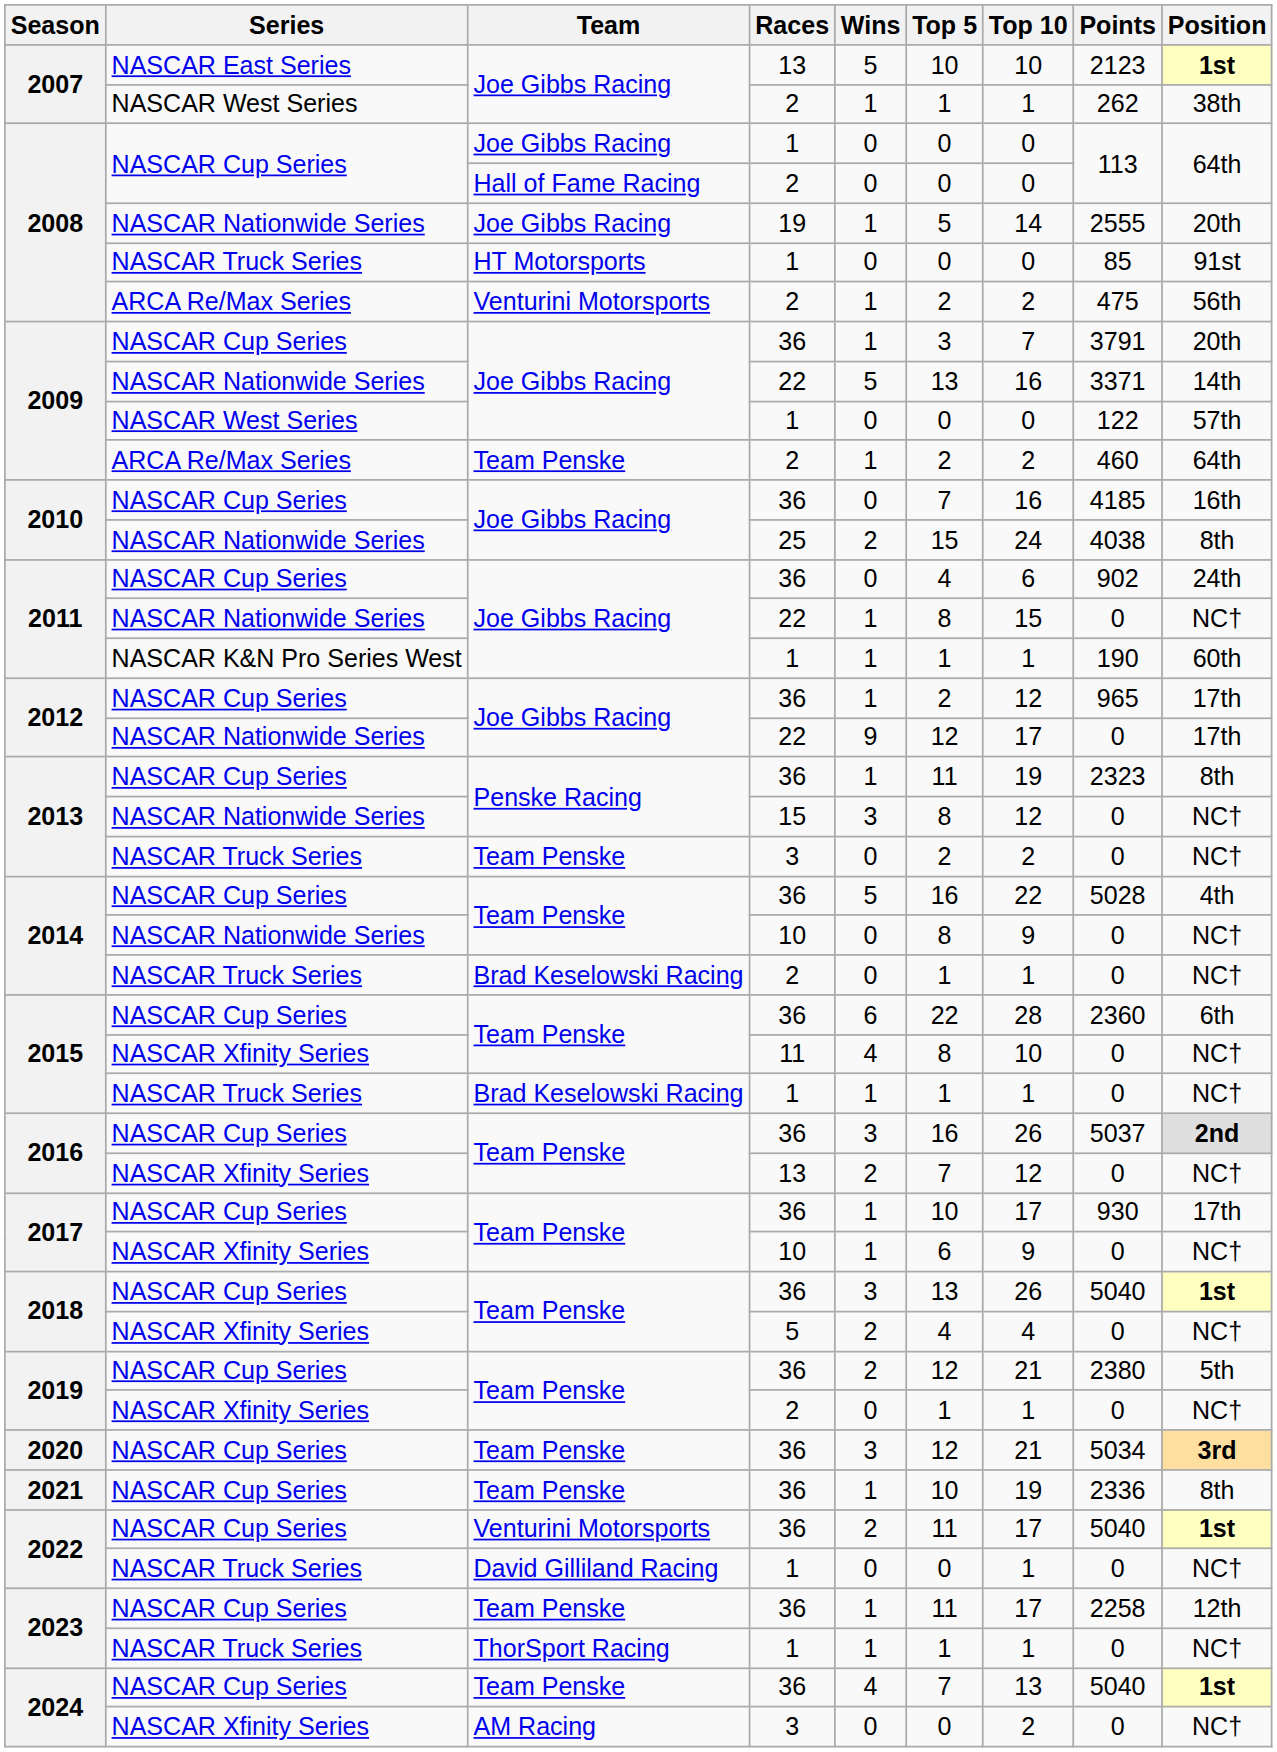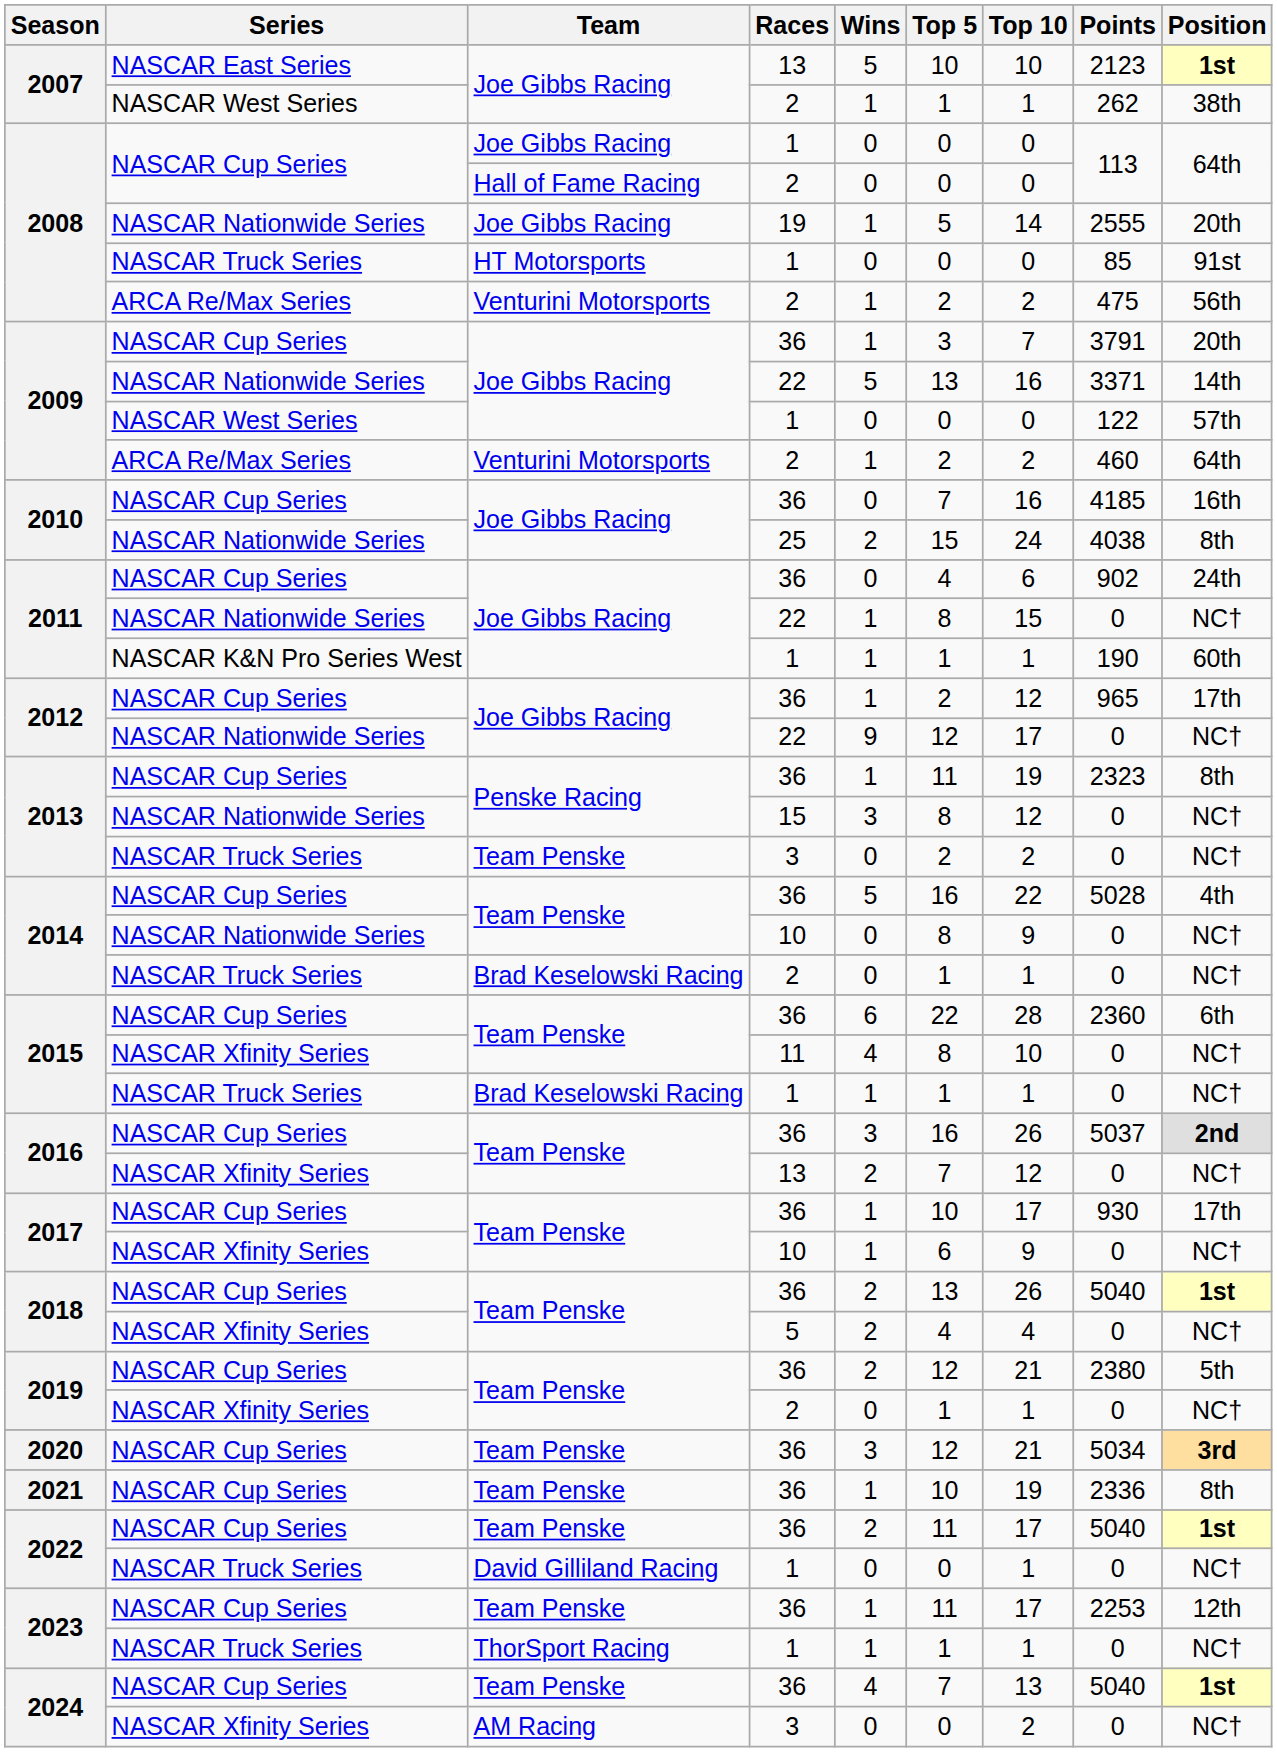2009 / ARCA Re/Max Series | Team: Team Penske -> Venturini Motorsports
2012 / NASCAR Nationwide Series | Position: 17th -> NC†
2018 / NASCAR Cup Series | Wins: 3 -> 2
2022 / NASCAR Cup Series | Team: Venturini Motorsports -> Team Penske
2023 / NASCAR Cup Series | Points: 2258 -> 2253
